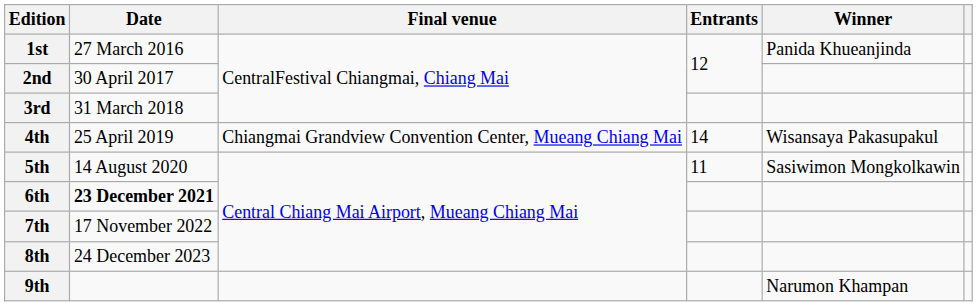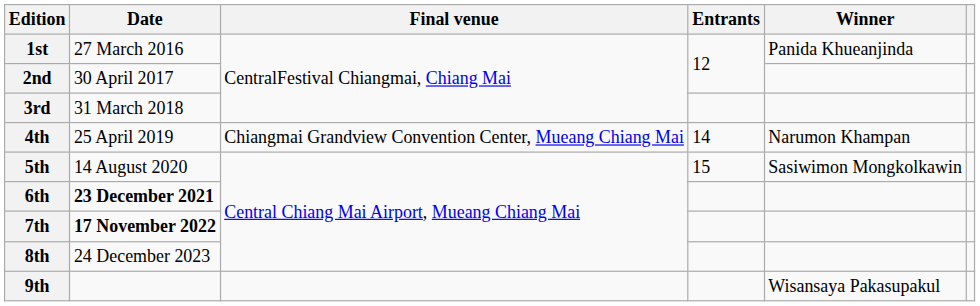4th | Winner: Wisansaya Pakasupakul -> Narumon Khampan
5th | Entrants: 11 -> 15
7th | Date: normal -> bold
9th | Winner: Narumon Khampan -> Wisansaya Pakasupakul
